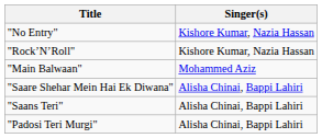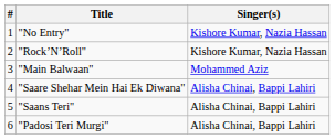+ column: # | 1 | 2 | 3 | 4 | 5 | 6
